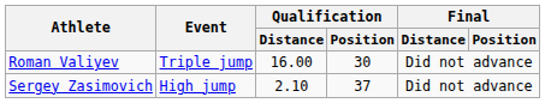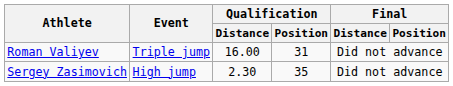Roman Valiyev | Qualification / Position: 30 -> 31
Sergey Zasimovich | Qualification / Distance: 2.10 -> 2.30
Sergey Zasimovich | Qualification / Position: 37 -> 35
